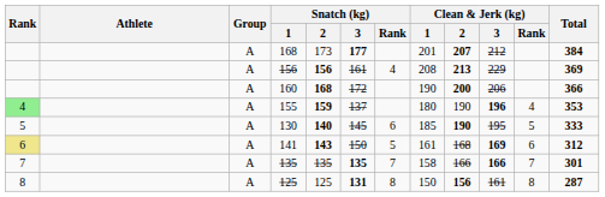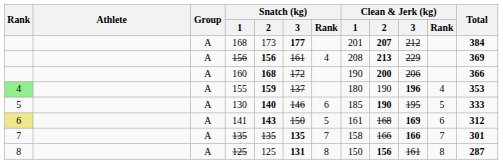130 | Snatch (kg) / 3: 145 -> 146
